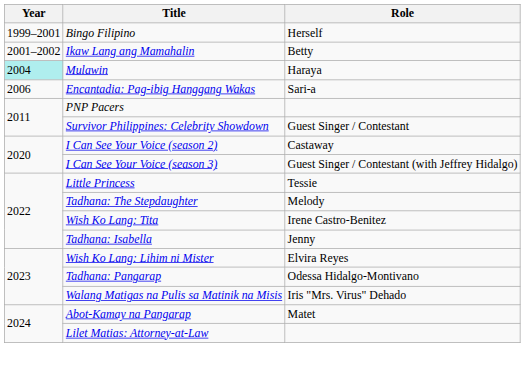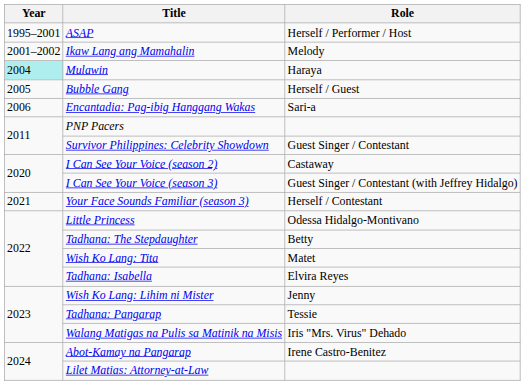+ row: 1995–2001 | ASAP | Herself / Performer / Host
- row: 1999–2001 | Bingo Filipino | Herself
Ikaw Lang ang Mamahalin | Role: Betty -> Melody
+ row: 2005 | Bubble Gang | Herself / Guest
+ row: 2021 | Your Face Sounds Familiar (season 3) | Herself / Contestant
Little Princess | Role: Tessie -> Odessa Hidalgo-Montivano
Tadhana: The Stepdaughter | Role: Melody -> Betty
Wish Ko Lang: Tita | Role: Irene Castro-Benitez -> Matet
Tadhana: Isabella | Role: Jenny -> Elvira Reyes
Wish Ko Lang: Lihim ni Mister | Role: Elvira Reyes -> Jenny
Tadhana: Pangarap | Role: Odessa Hidalgo-Montivano -> Tessie
Abot-Kamay na Pangarap | Role: Matet -> Irene Castro-Benitez
